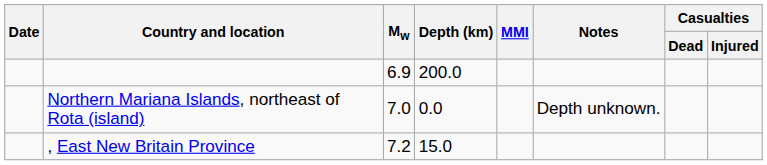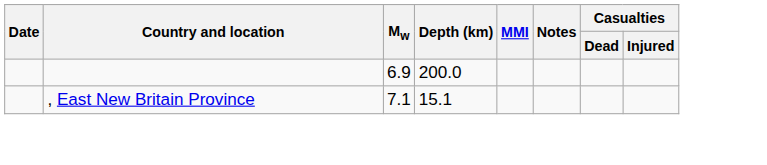- row: Northern Mariana Islands, northeast of Rota (island) | 7.0 | 0.0 | Depth unknown.
, East New Britain Province | Mw: 7.2 -> 7.1
, East New Britain Province | Depth (km): 15.0 -> 15.1
